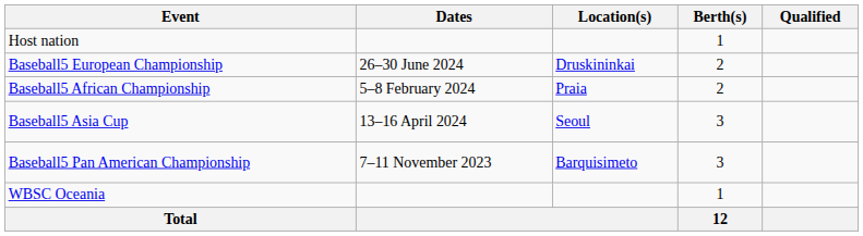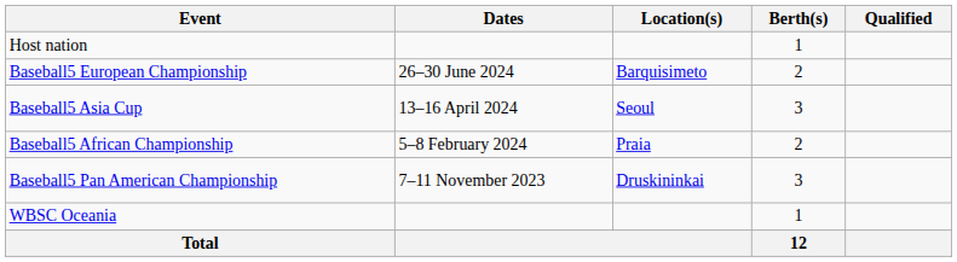Baseball5 European Championship | Location(s): Druskininkai -> Barquisimeto
rows swapped: Baseball5 African Championship <-> Baseball5 Asia Cup
Baseball5 Pan American Championship | Location(s): Barquisimeto -> Druskininkai
